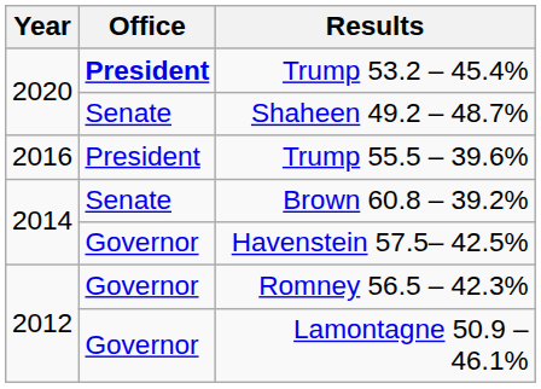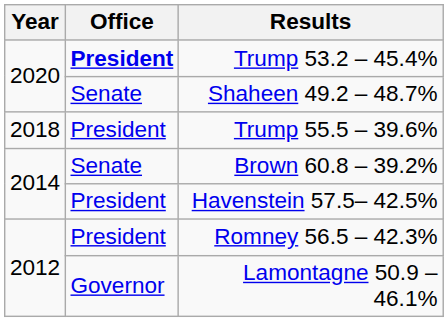Trump 55.5 – 39.6% | Year: 2016 -> 2018
Havenstein 57.5– 42.5% | Office: Governor -> President
Romney 56.5 – 42.3% | Office: Governor -> President
